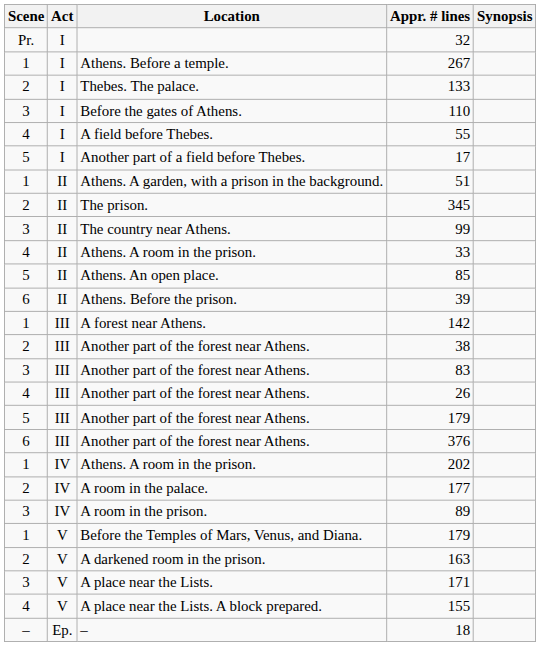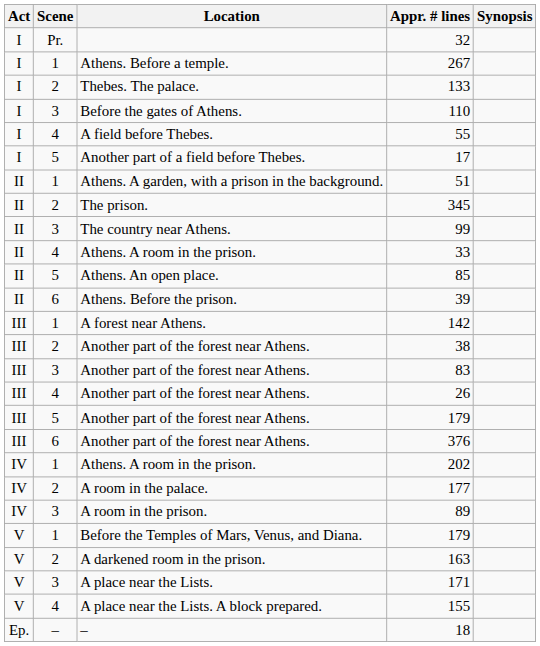columns swapped: Act <-> Scene
